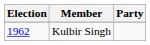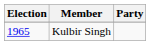Kulbir Singh | Election: 1962 -> 1965
